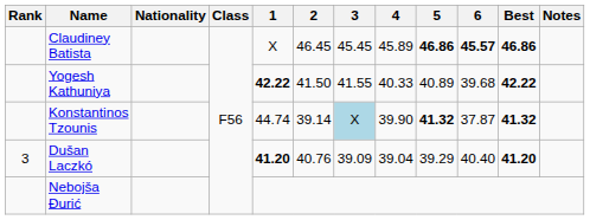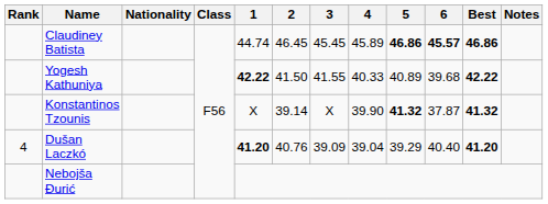Claudiney Batista | 1: X -> 44.74
Konstantinos Tzounis | 1: 44.74 -> X
Konstantinos Tzounis | 3: lightblue background -> no background
Dušan Laczkó | Rank: 3 -> 4
